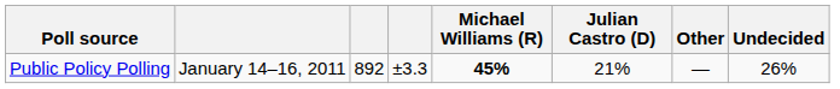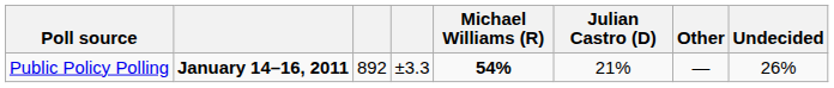Public Policy Polling | column 2: normal -> bold
Public Policy Polling | Michael Williams (R): 45% -> 54%
